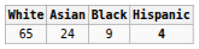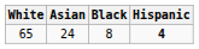65 | Black: 9 -> 8
